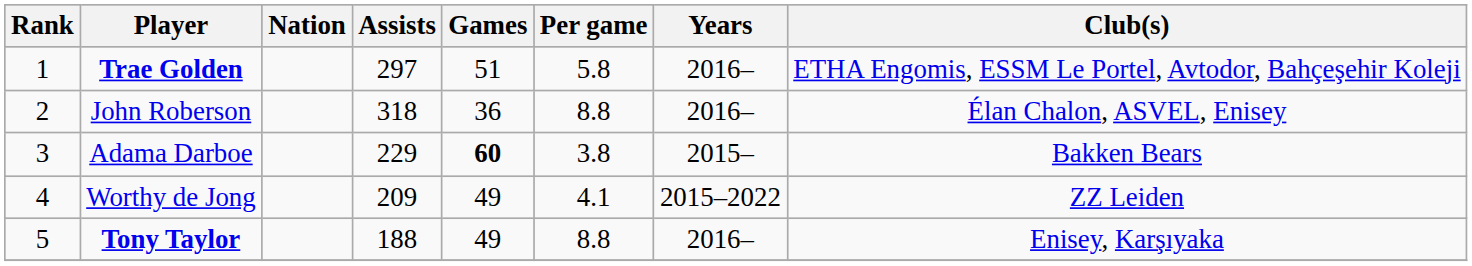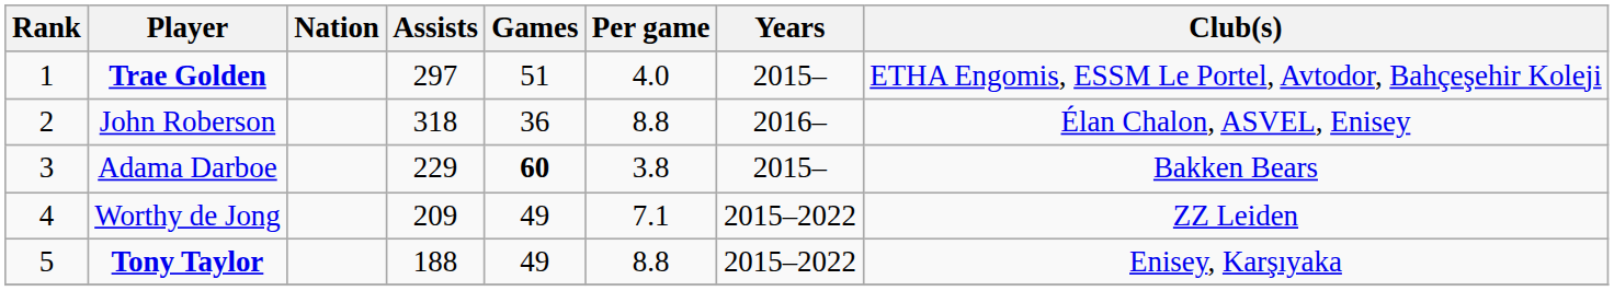Trae Golden | Per game: 5.8 -> 4.0
Trae Golden | Years: 2016– -> 2015–
Worthy de Jong | Per game: 4.1 -> 7.1
Tony Taylor | Years: 2016– -> 2015–2022
